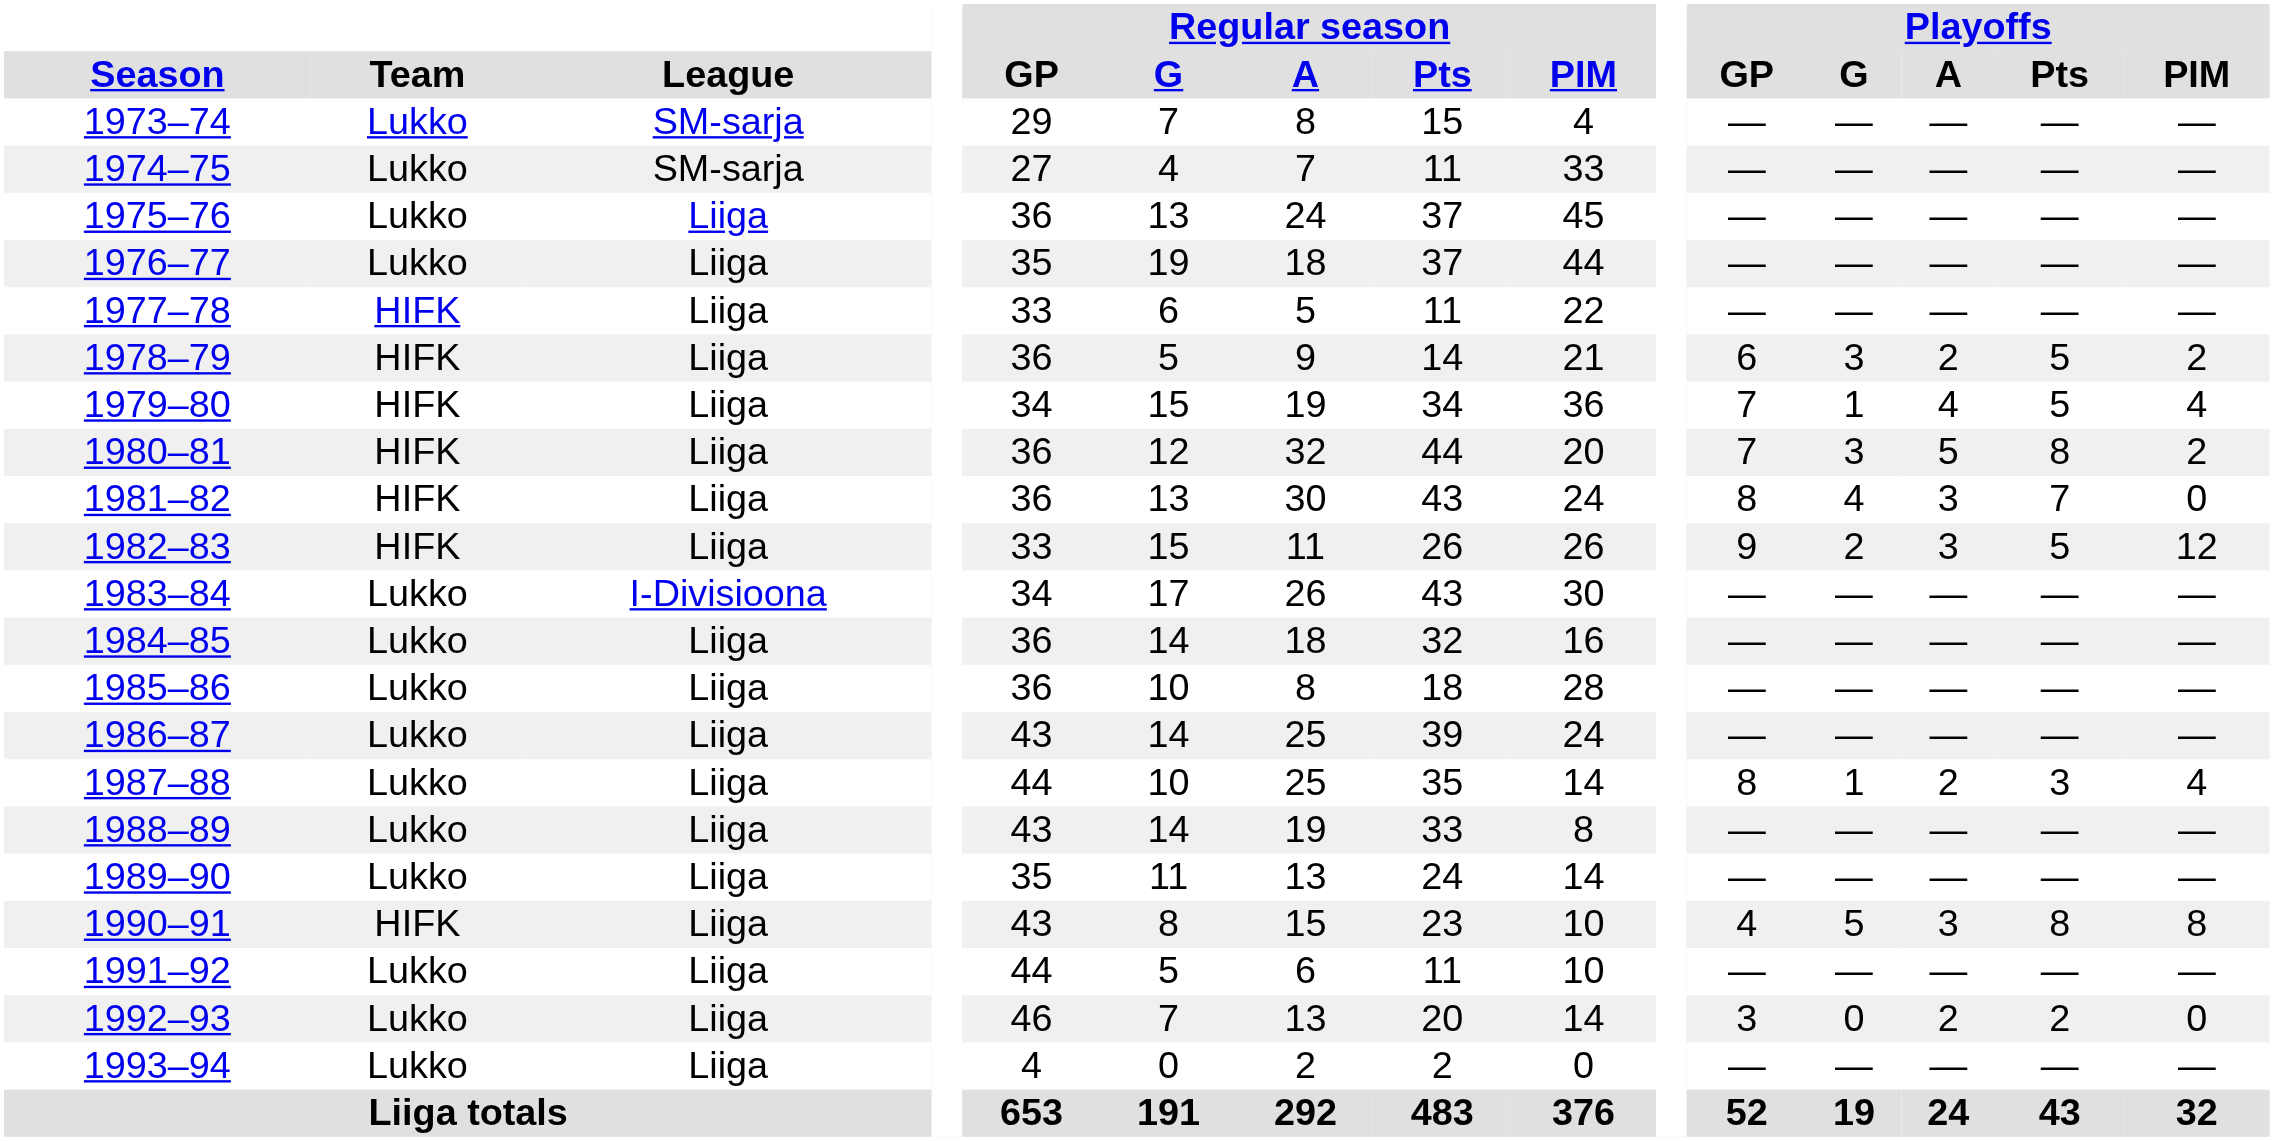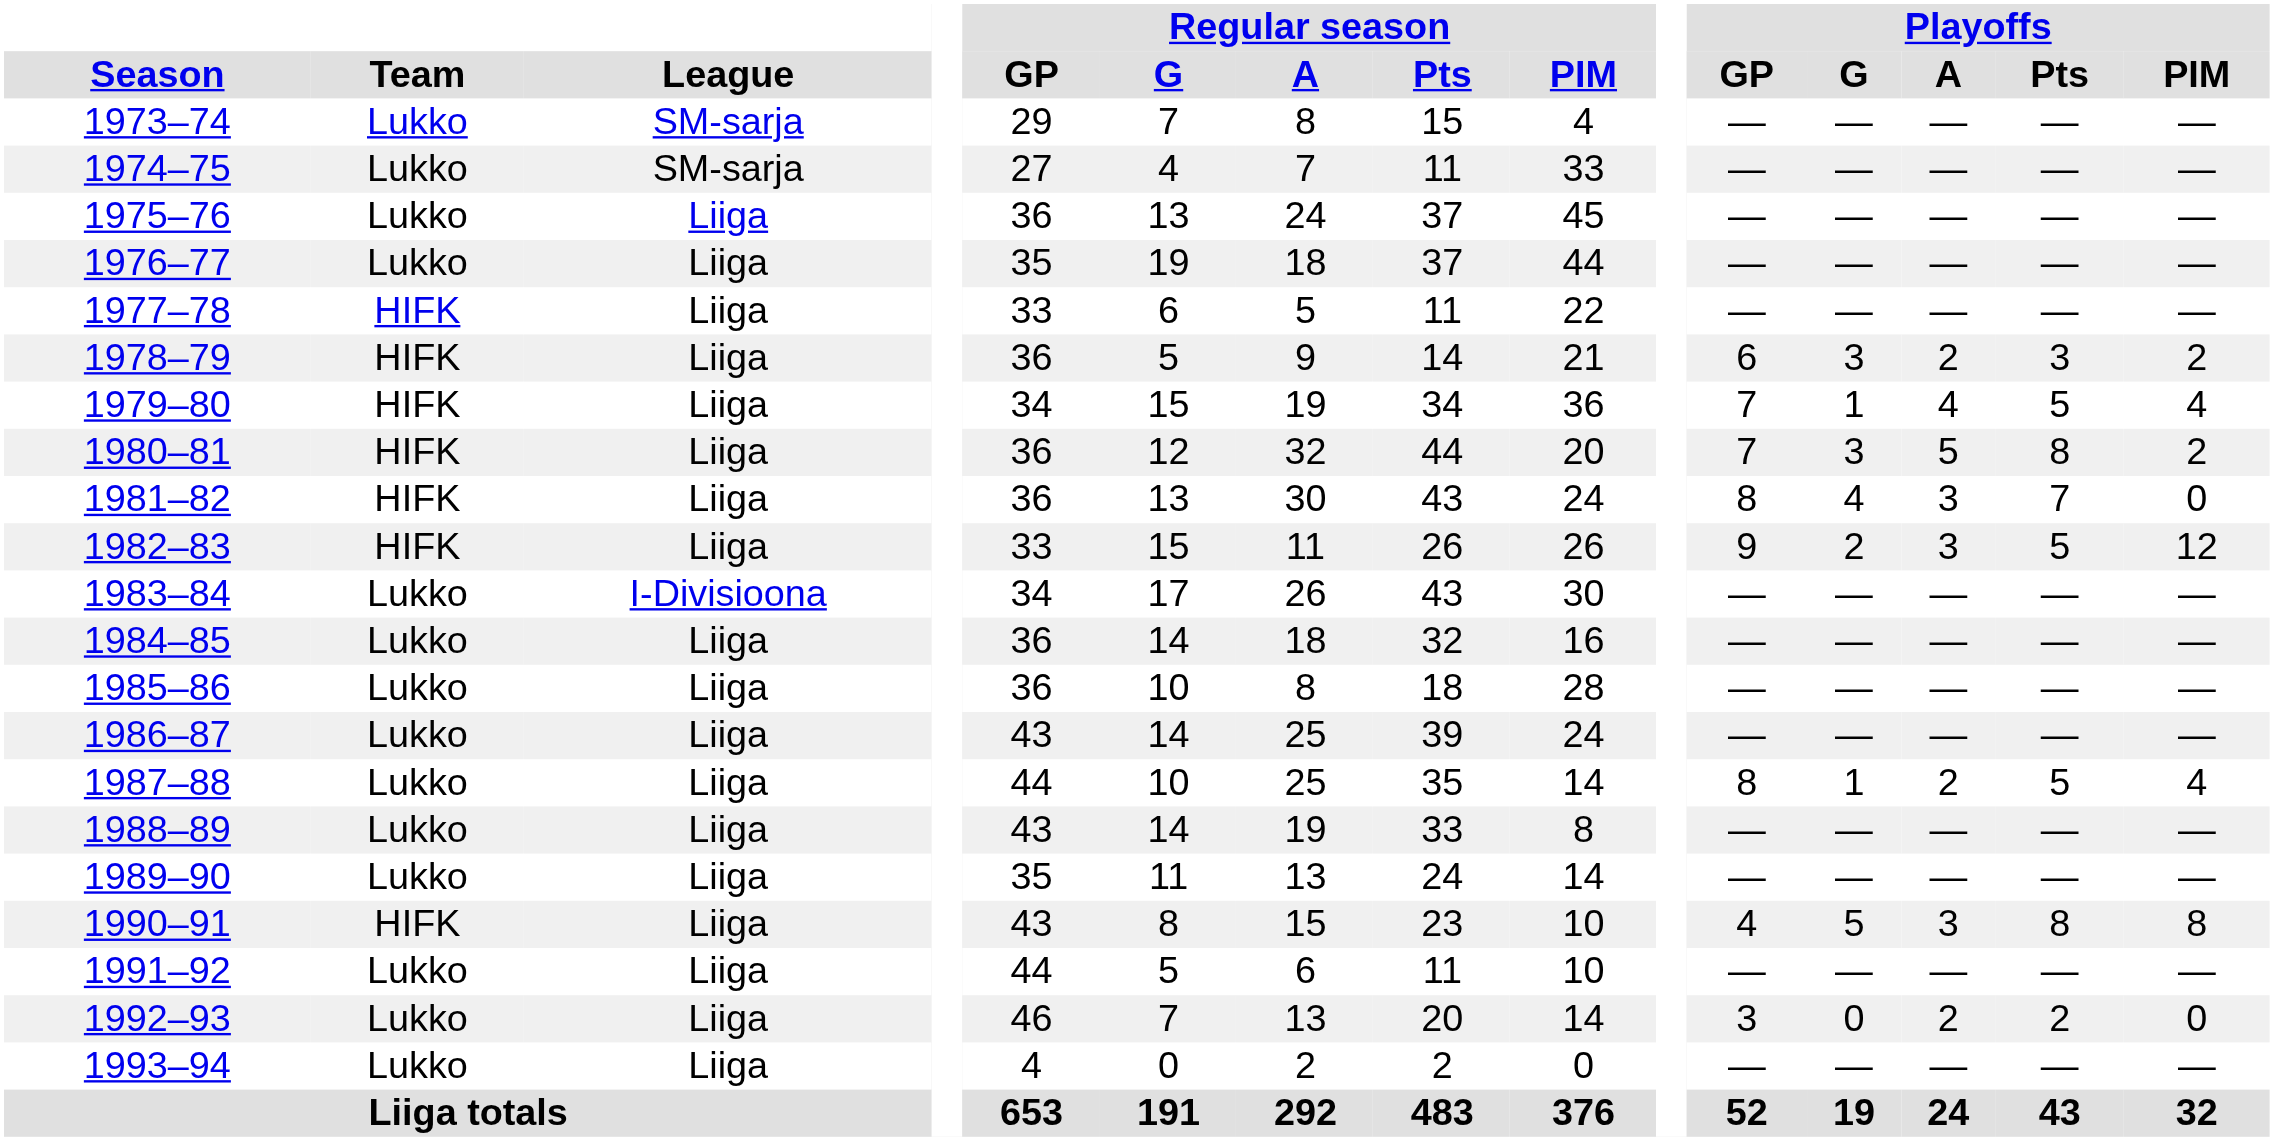1978–79 | Playoffs / Pts: 5 -> 3
1987–88 | Playoffs / Pts: 3 -> 5
